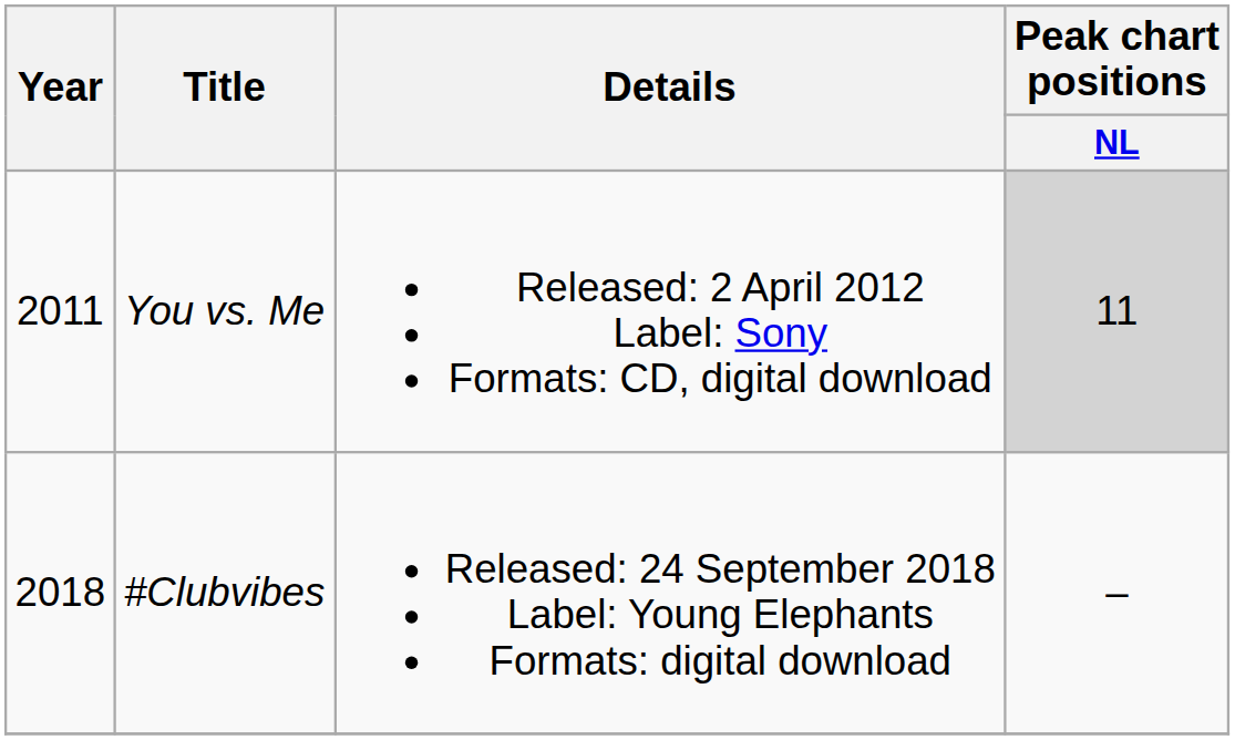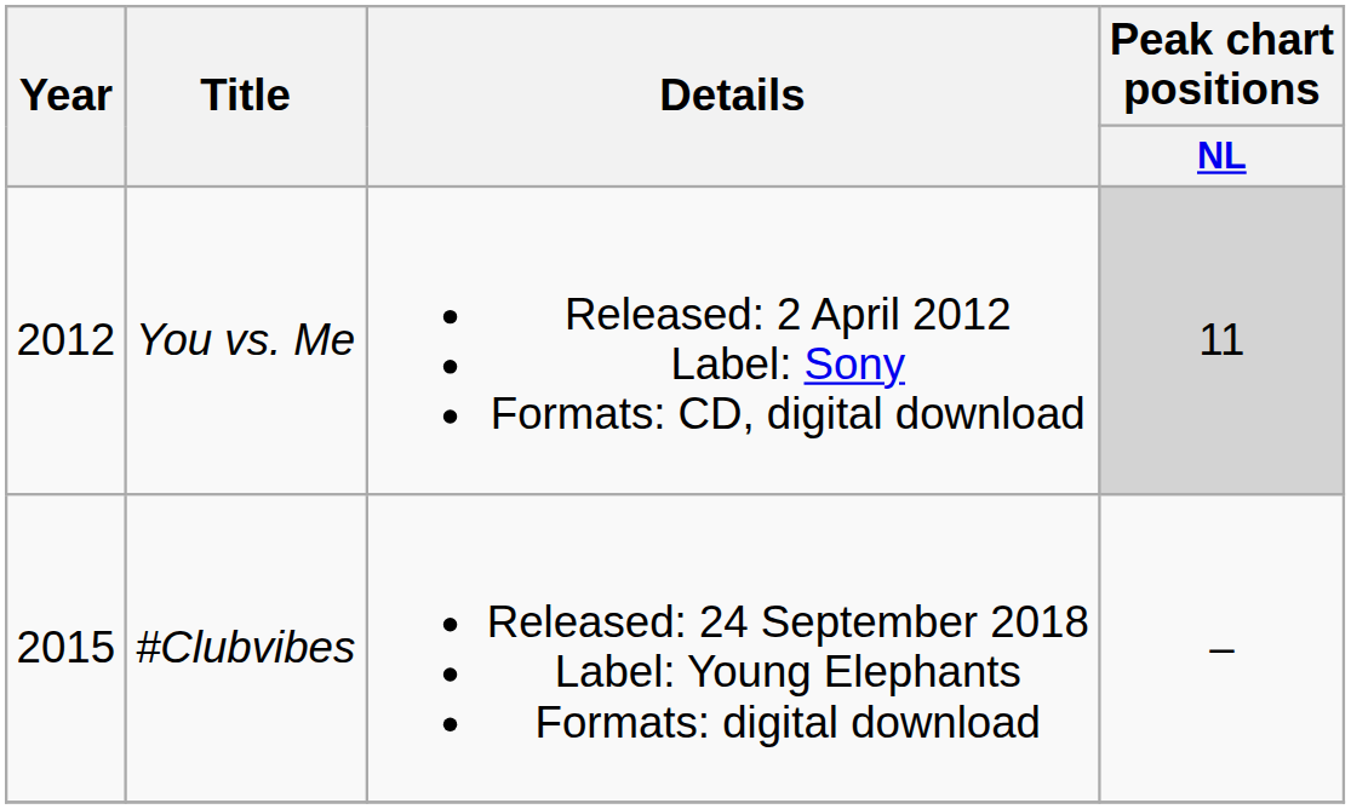You vs. Me | Year: 2011 -> 2012
#Clubvibes | Year: 2018 -> 2015
